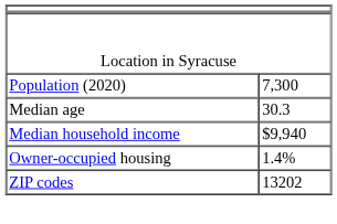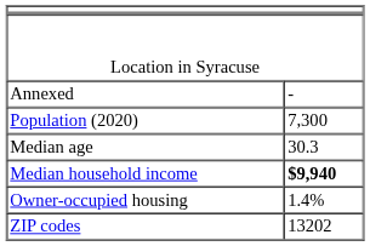+ row: Annexed | -
Median household income | column 2: normal -> bold
